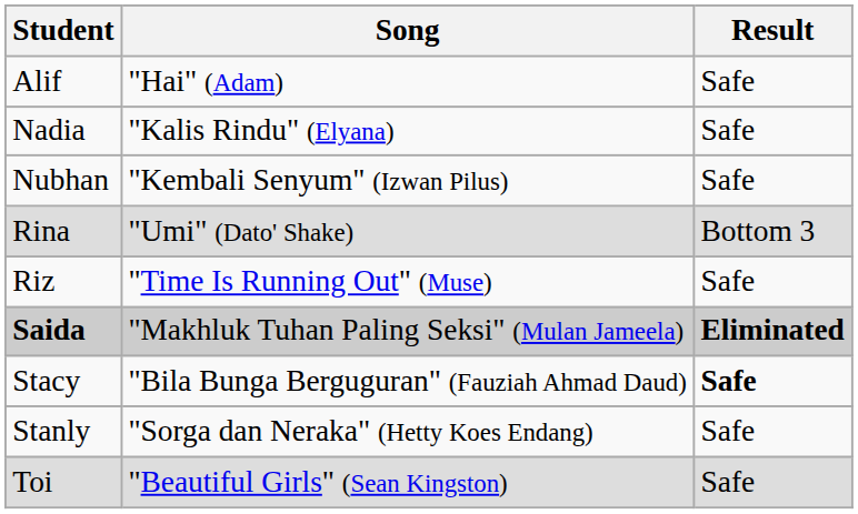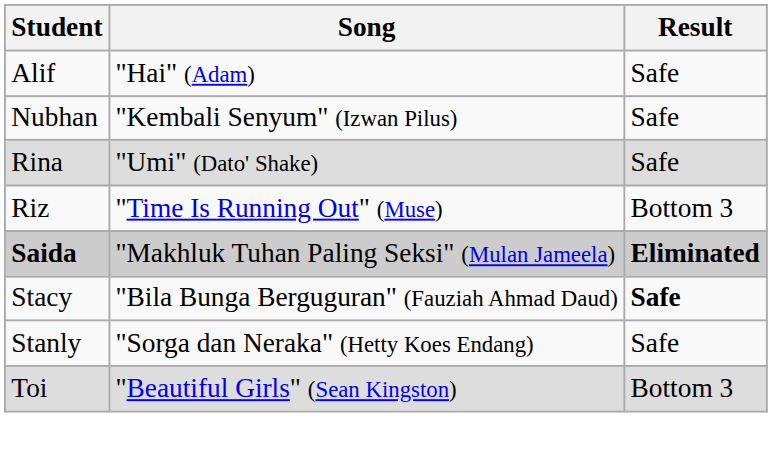- row: Nadia | "Kalis Rindu" (Elyana) | Safe
Rina | Result: Bottom 3 -> Safe
Riz | Result: Safe -> Bottom 3
Toi | Result: Safe -> Bottom 3
